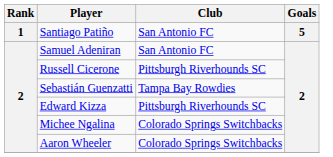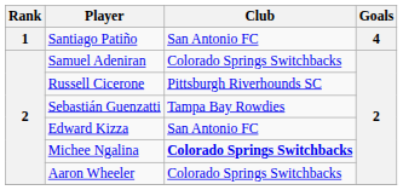Santiago Patiño | Goals: 5 -> 4
Samuel Adeniran | Club: San Antonio FC -> Colorado Springs Switchbacks
Edward Kizza | Club: Pittsburgh Riverhounds SC -> San Antonio FC
Michee Ngalina | Club: normal -> bold
